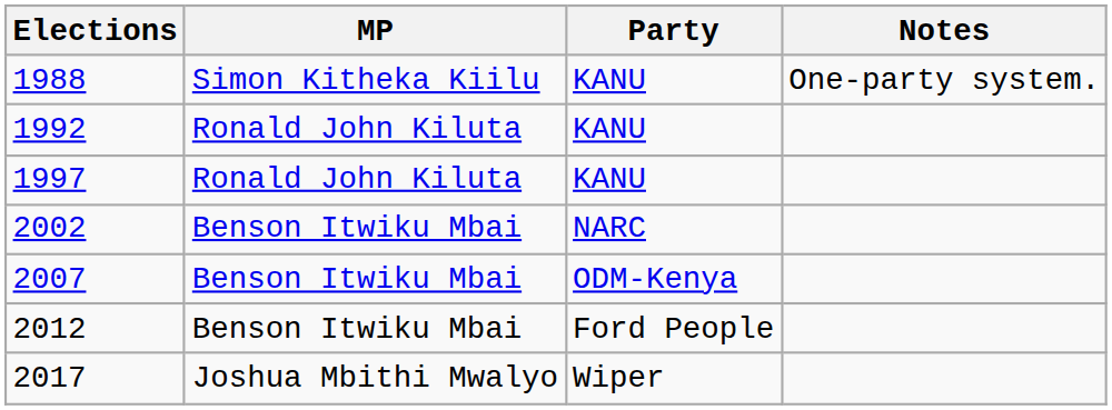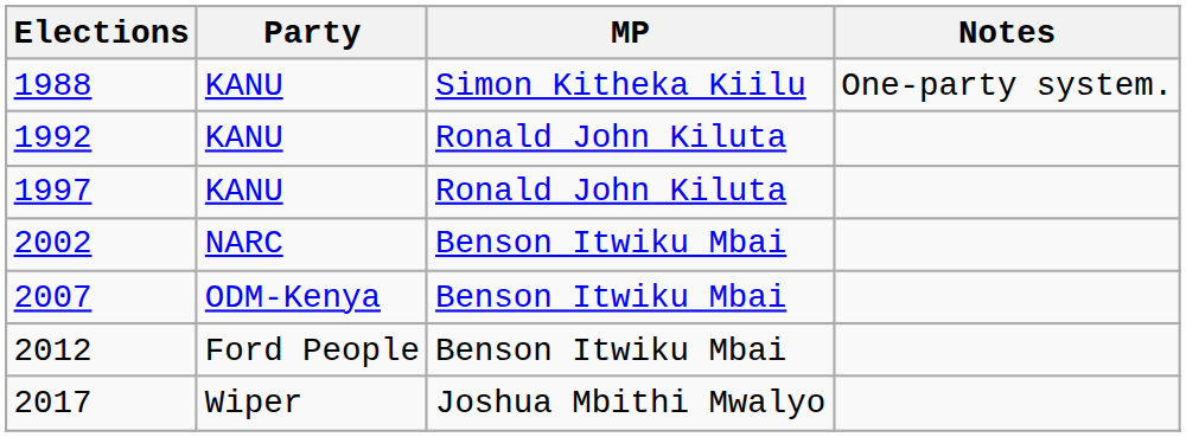columns swapped: MP <-> Party
